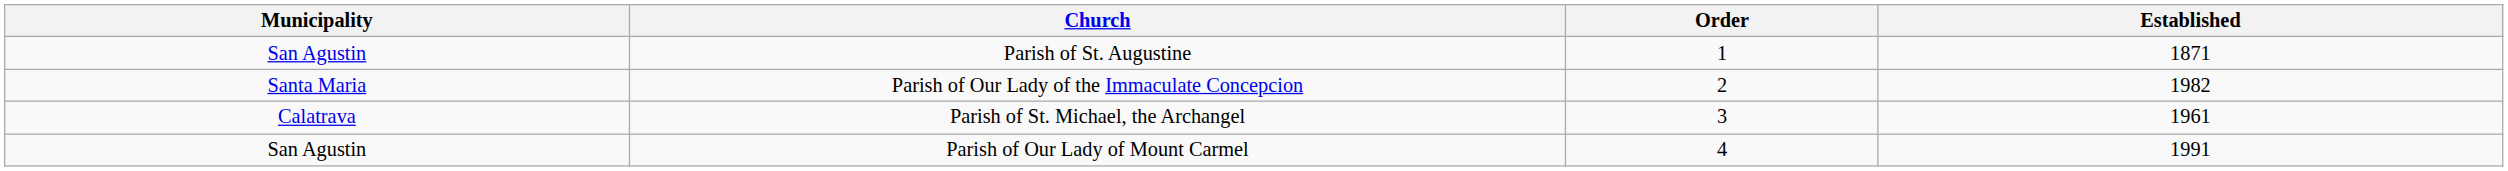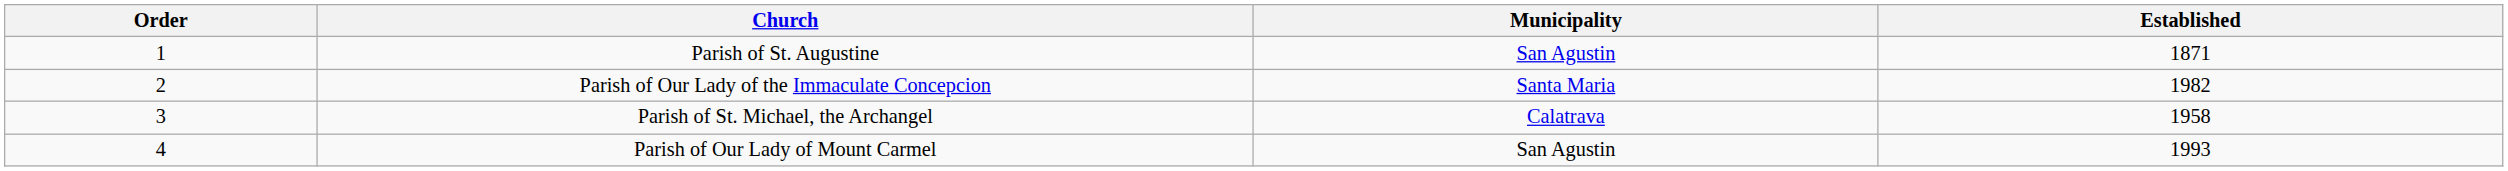columns swapped: Order <-> Municipality
Parish of St. Michael, the Archangel | Established: 1961 -> 1958
Parish of Our Lady of Mount Carmel | Established: 1991 -> 1993
